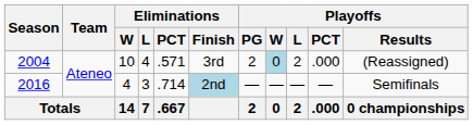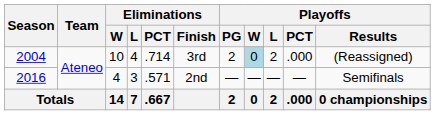2004 | Eliminations / PCT: .571 -> .714
2016 | Eliminations / PCT: .714 -> .571
2016 | Eliminations / Finish: lightblue background -> no background
